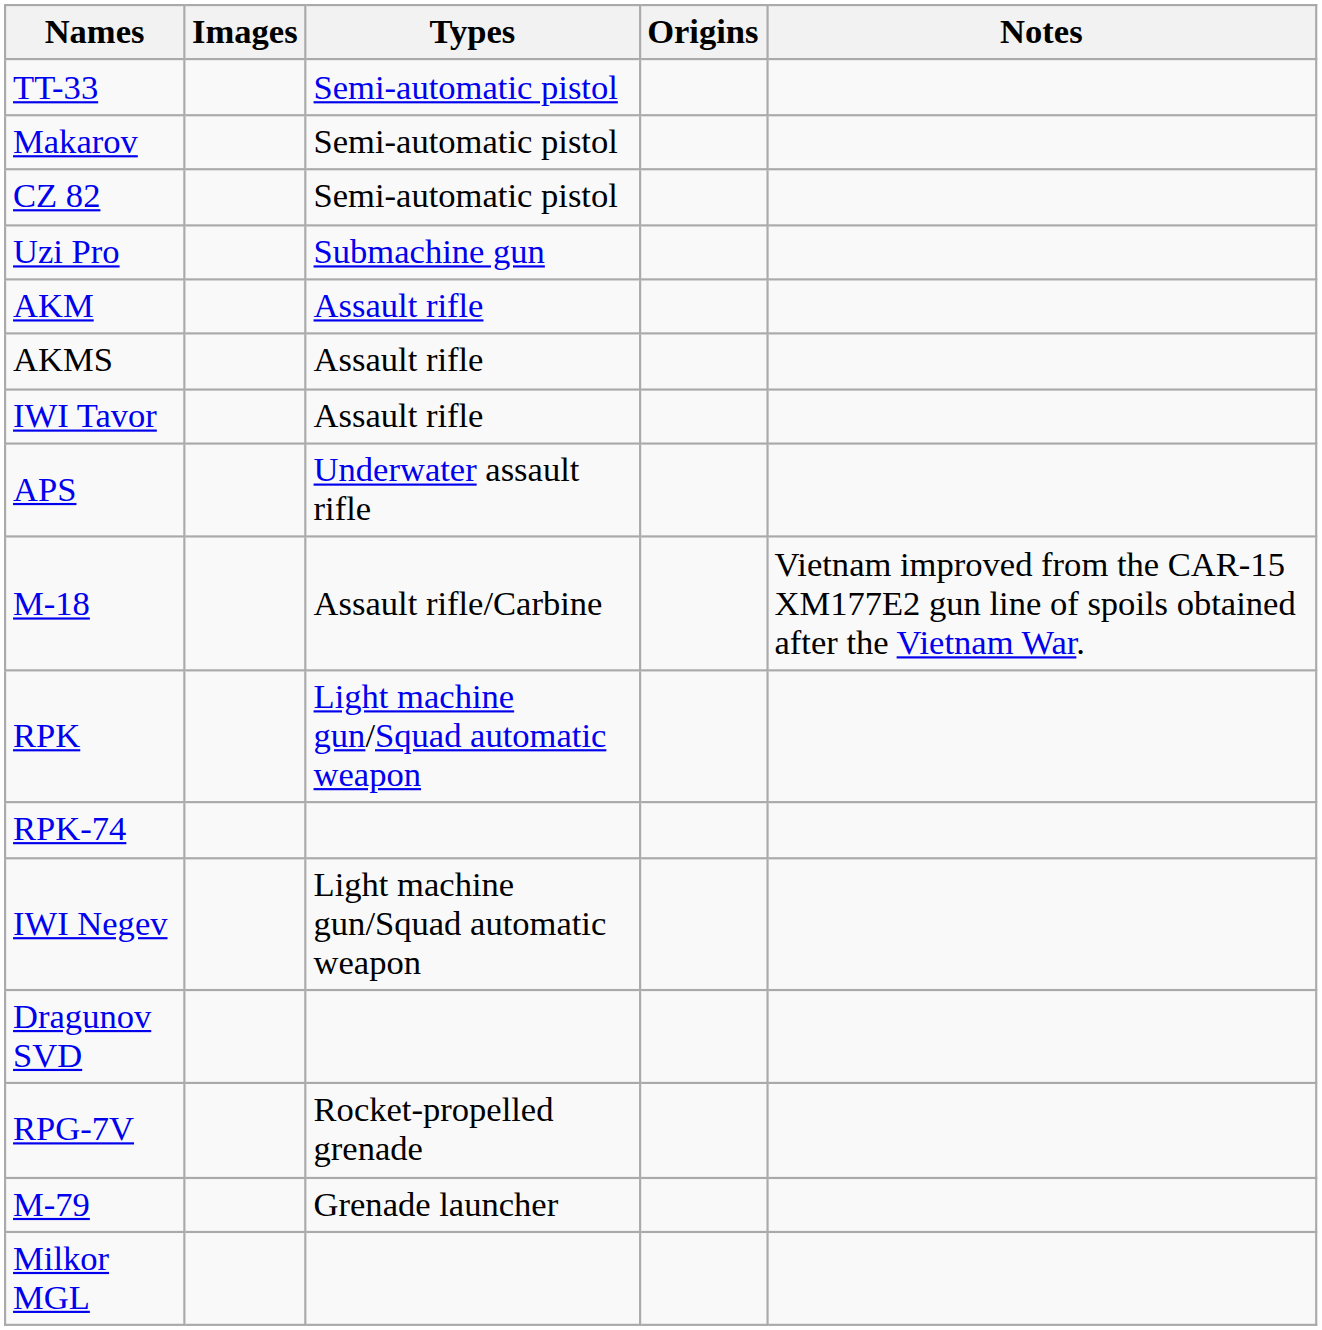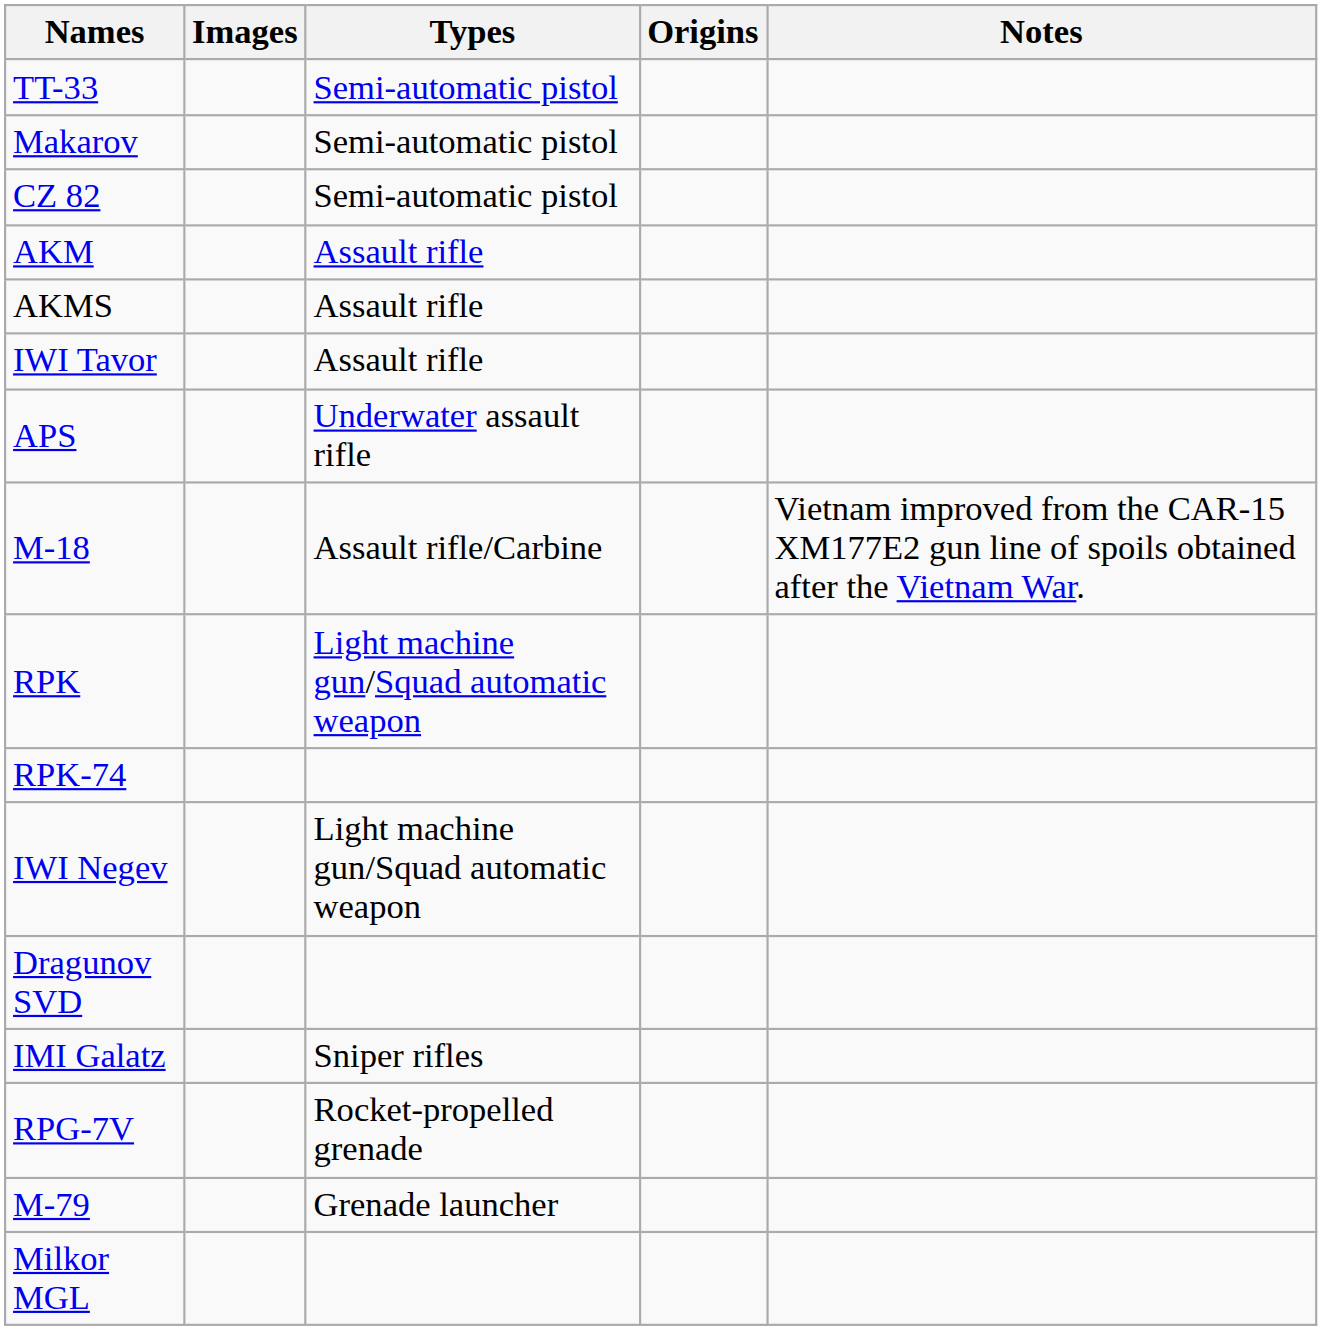- row: Uzi Pro | Submachine gun
+ row: IMI Galatz | Sniper rifles
